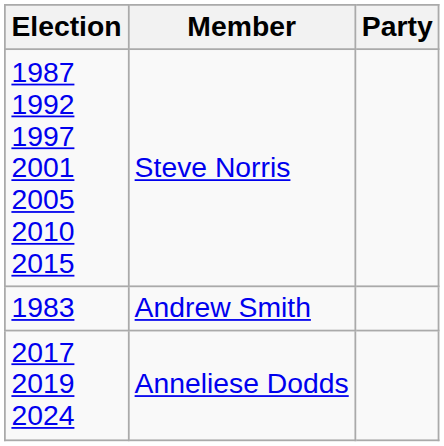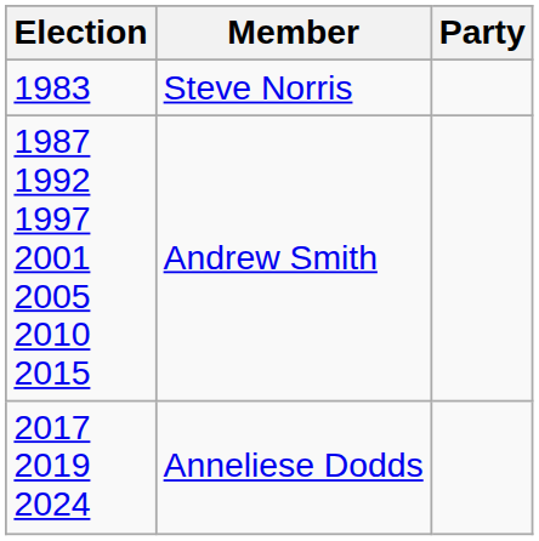Steve Norris | Election: 1987 1992 1997 2001 2005 2010 2015 -> 1983
Andrew Smith | Election: 1983 -> 1987 1992 1997 2001 2005 2010 2015
